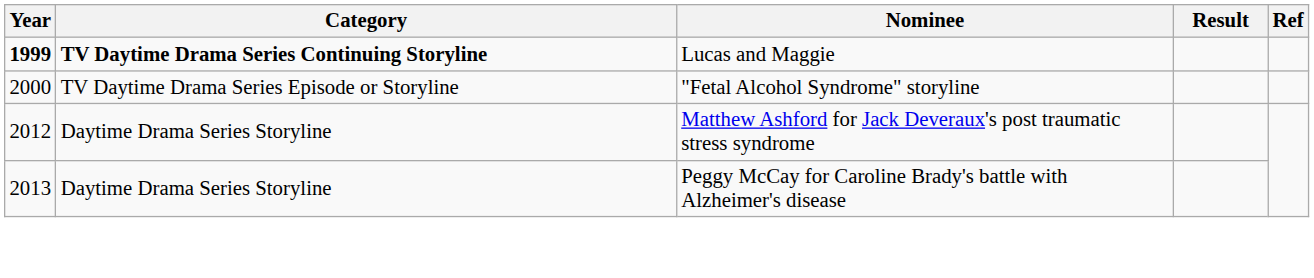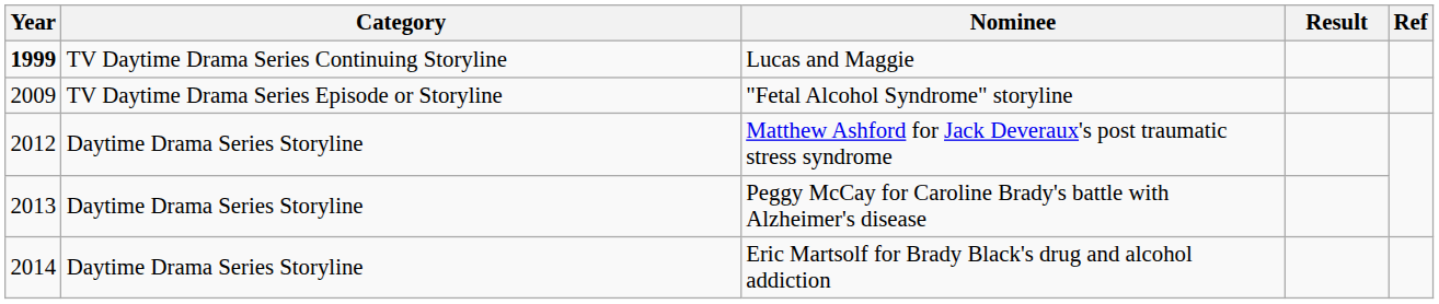Lucas and Maggie | Category: bold -> normal
"Fetal Alcohol Syndrome" storyline | Year: 2000 -> 2009
+ row: 2014 | Daytime Drama Series Storyline | Eric Martsolf for Brady Black's drug and alcohol addiction
